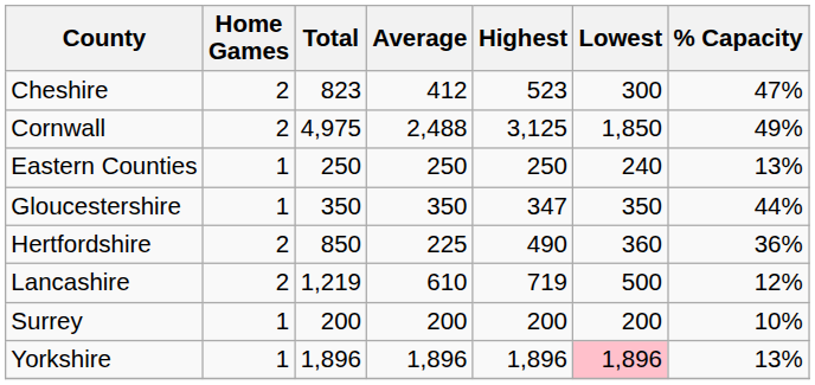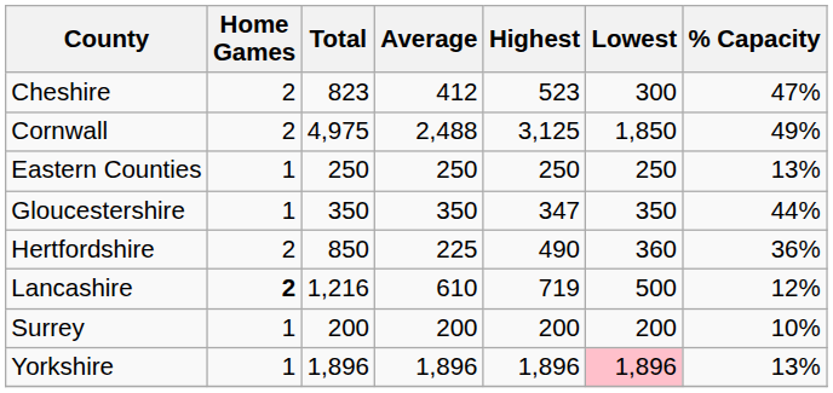Eastern Counties | Lowest: 240 -> 250
Lancashire | Home Games: normal -> bold
Lancashire | Total: 1,219 -> 1,216
